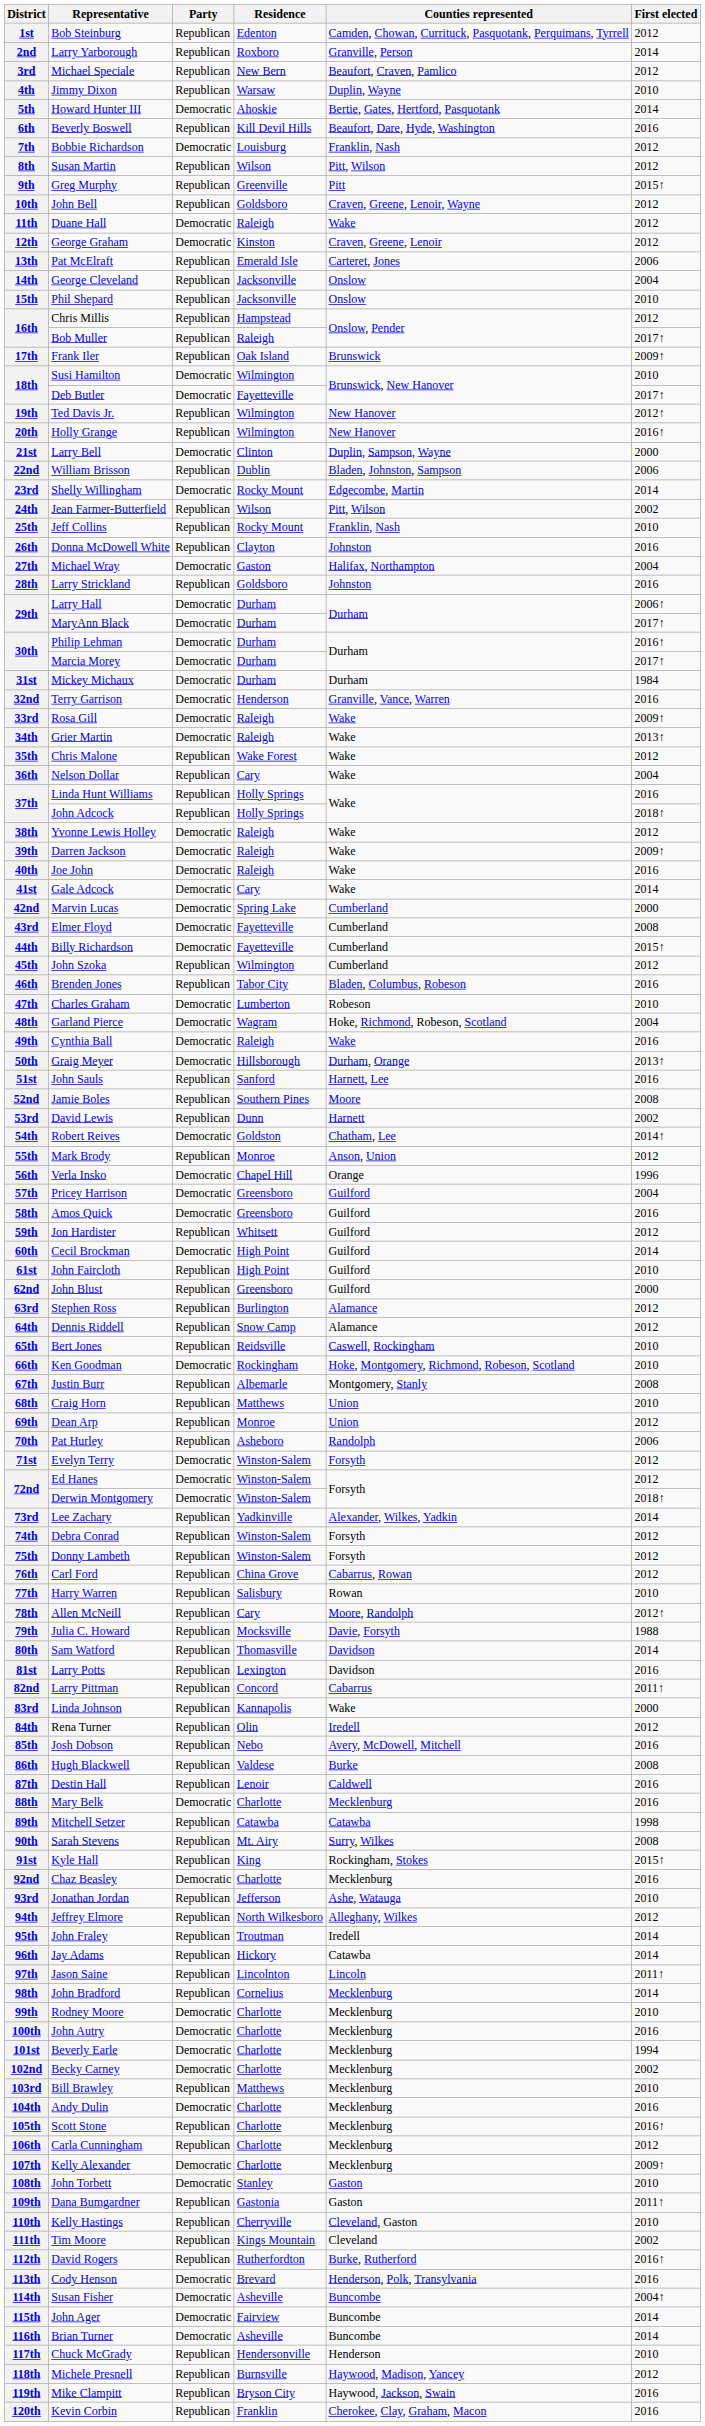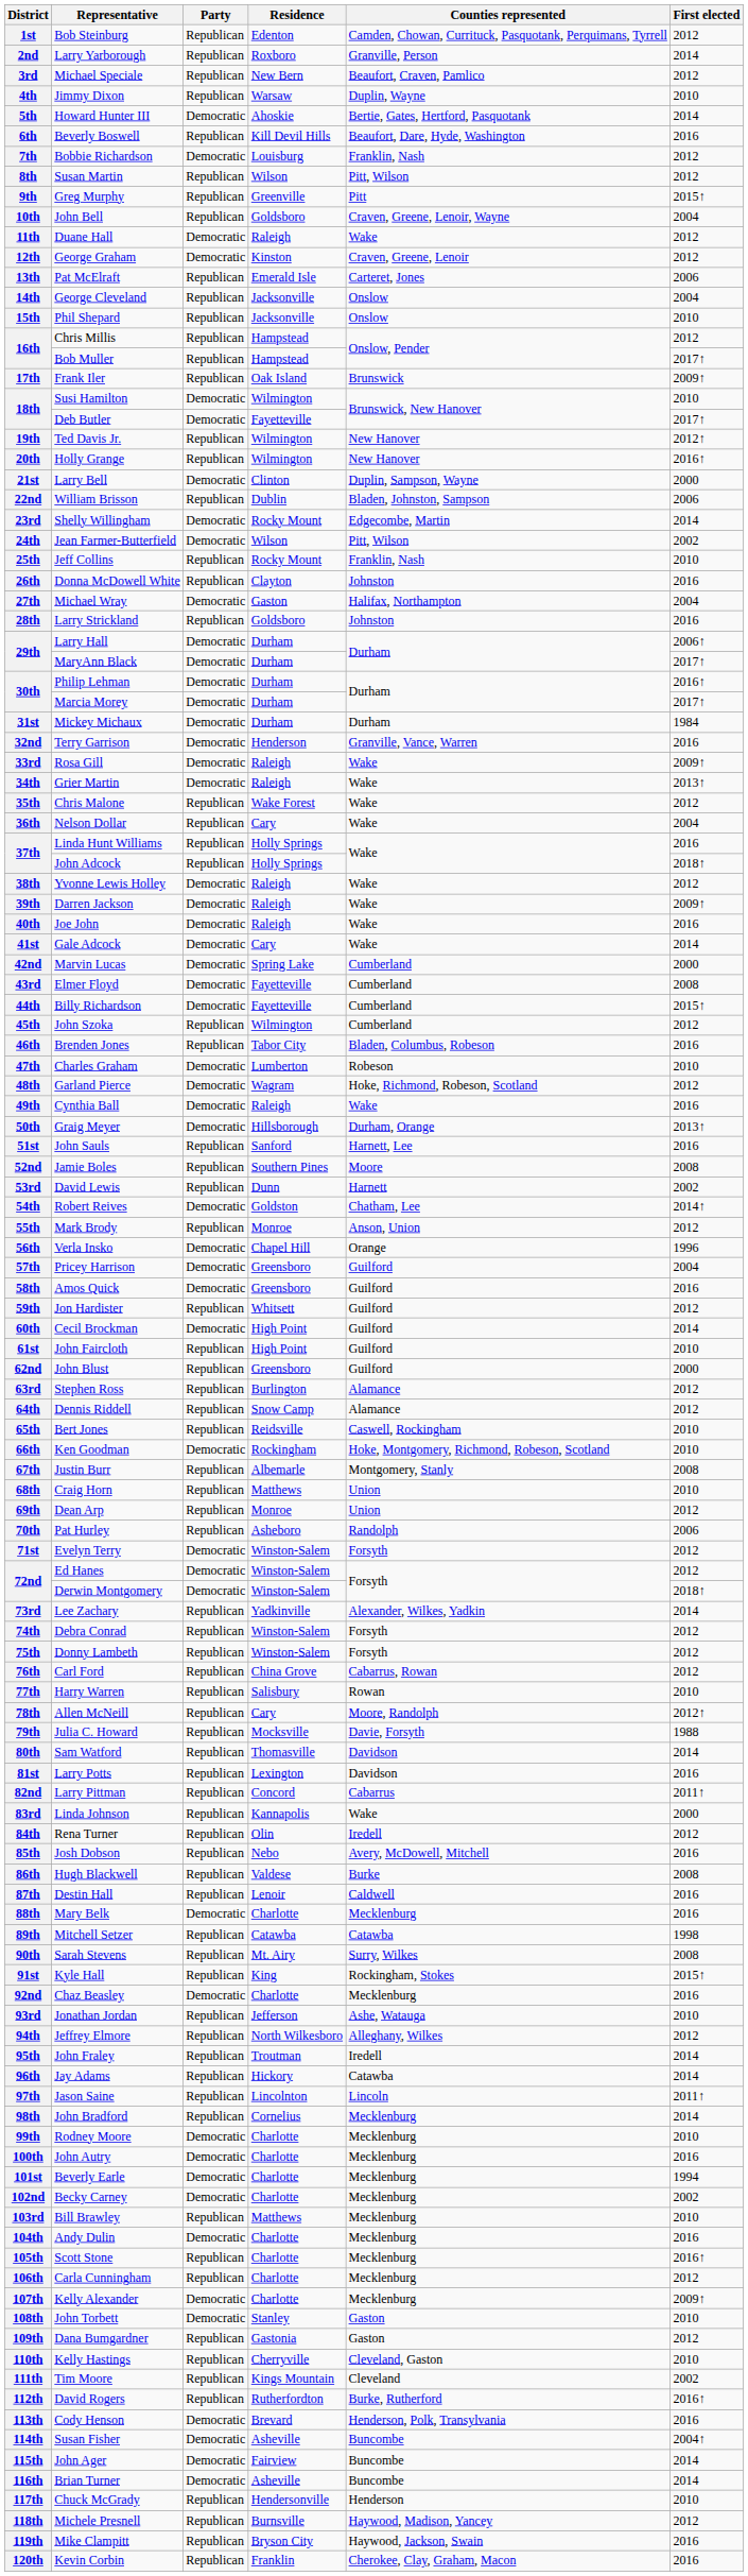10th | First elected: 2012 -> 2004
16th / Bob Muller | Residence: Raleigh -> Hampstead
24th | Party: Republican -> Democratic
48th | First elected: 2004 -> 2012
109th | First elected: 2011↑ -> 2012
